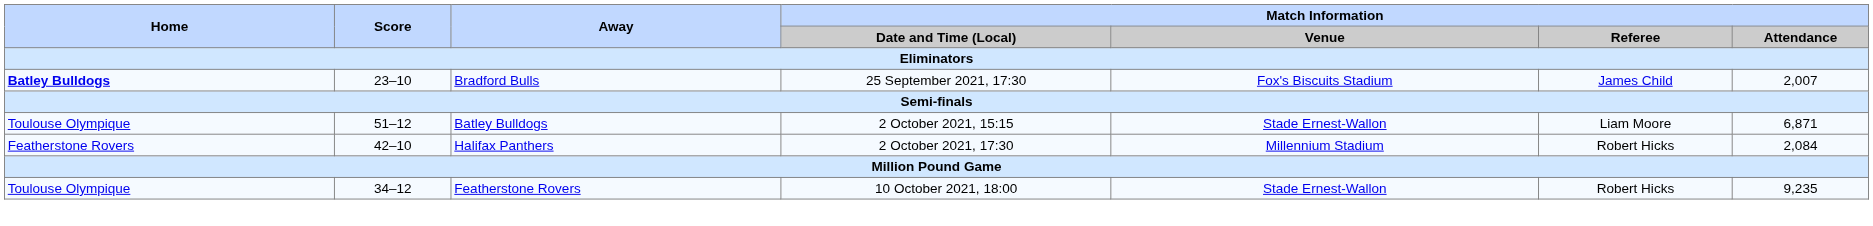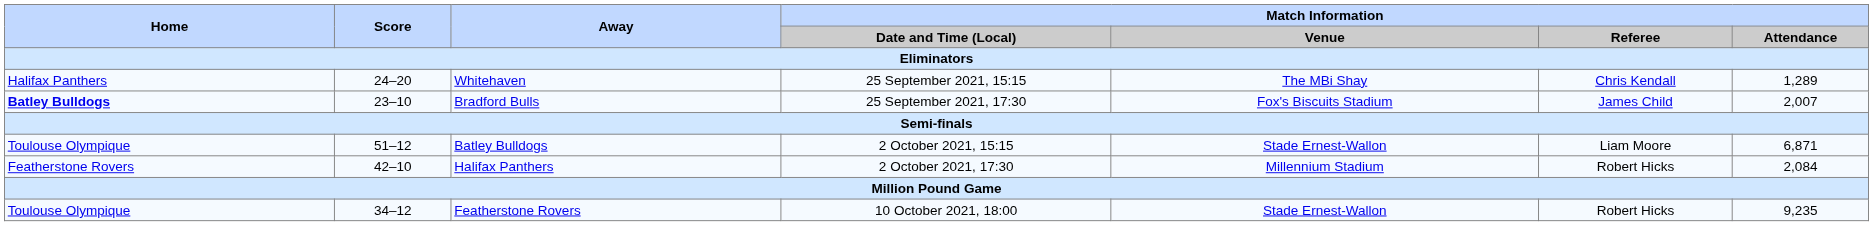+ row: Halifax Panthers | 24–20 | Whitehaven | 25 September 2021, 15:15 | The MBi Shay | Chris Kendall | 1,289
